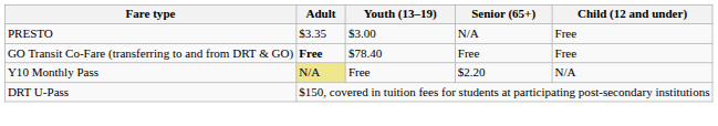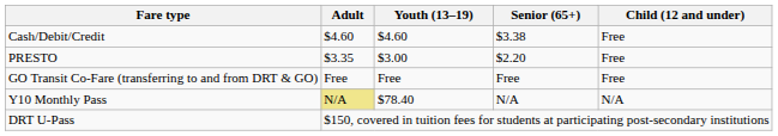+ row: Cash/Debit/Credit | $4.60 | $4.60 | $3.38 | Free
PRESTO | Senior (65+): N/A -> $2.20
GO Transit Co-Fare (transferring to and from DRT & GO) | Adult: bold -> normal
GO Transit Co-Fare (transferring to and from DRT & GO) | Youth (13–19): $78.40 -> Free
Y10 Monthly Pass | Youth (13–19): Free -> $78.40
Y10 Monthly Pass | Senior (65+): $2.20 -> N/A
